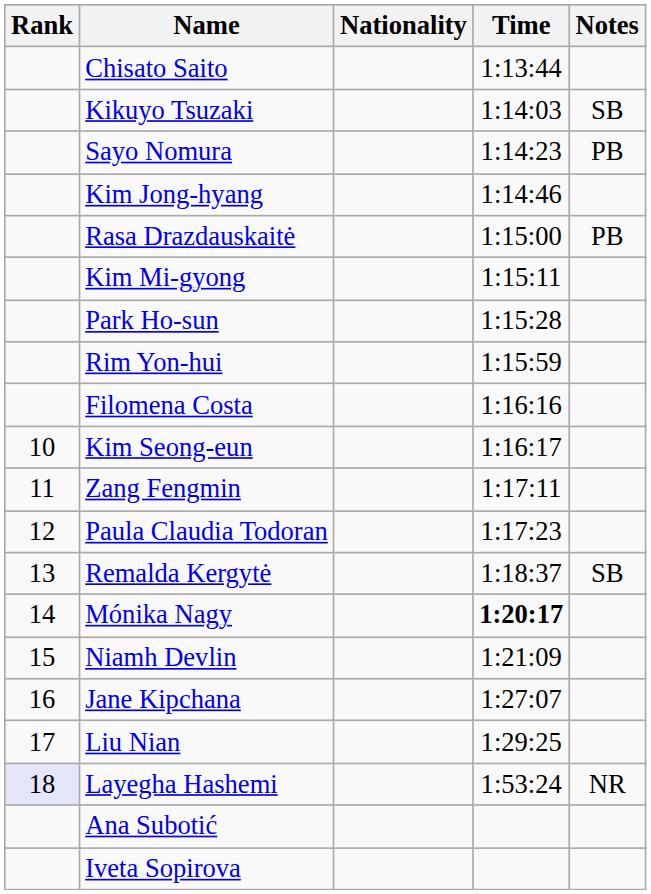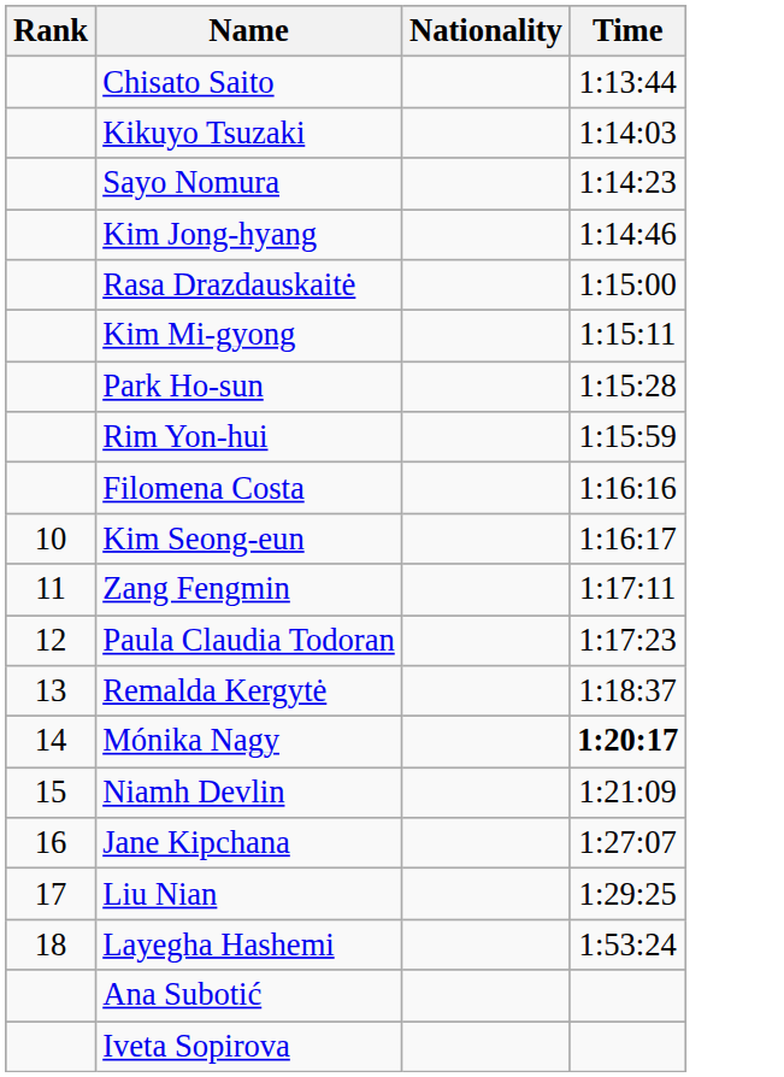- column: Notes | SB | PB | PB | SB | NR
Layegha Hashemi | Rank: lavender background -> no background
